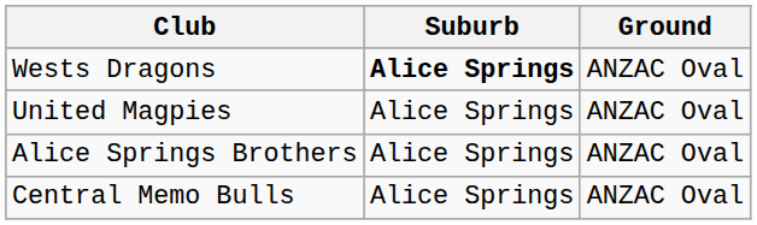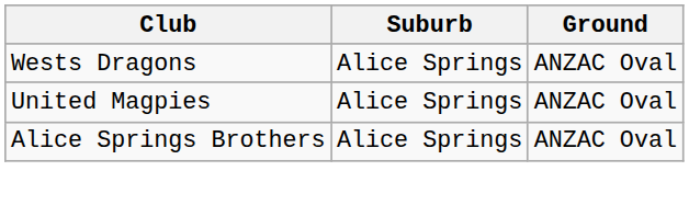Wests Dragons | Suburb: bold -> normal
- row: Central Memo Bulls | Alice Springs | ANZAC Oval
